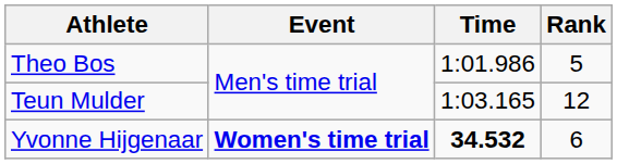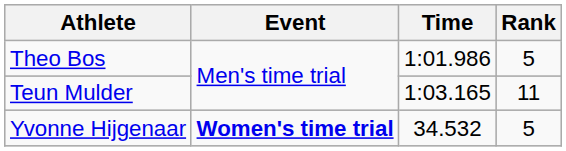Teun Mulder | Rank: 12 -> 11
Yvonne Hijgenaar | Time: bold -> normal
Yvonne Hijgenaar | Rank: 6 -> 5
